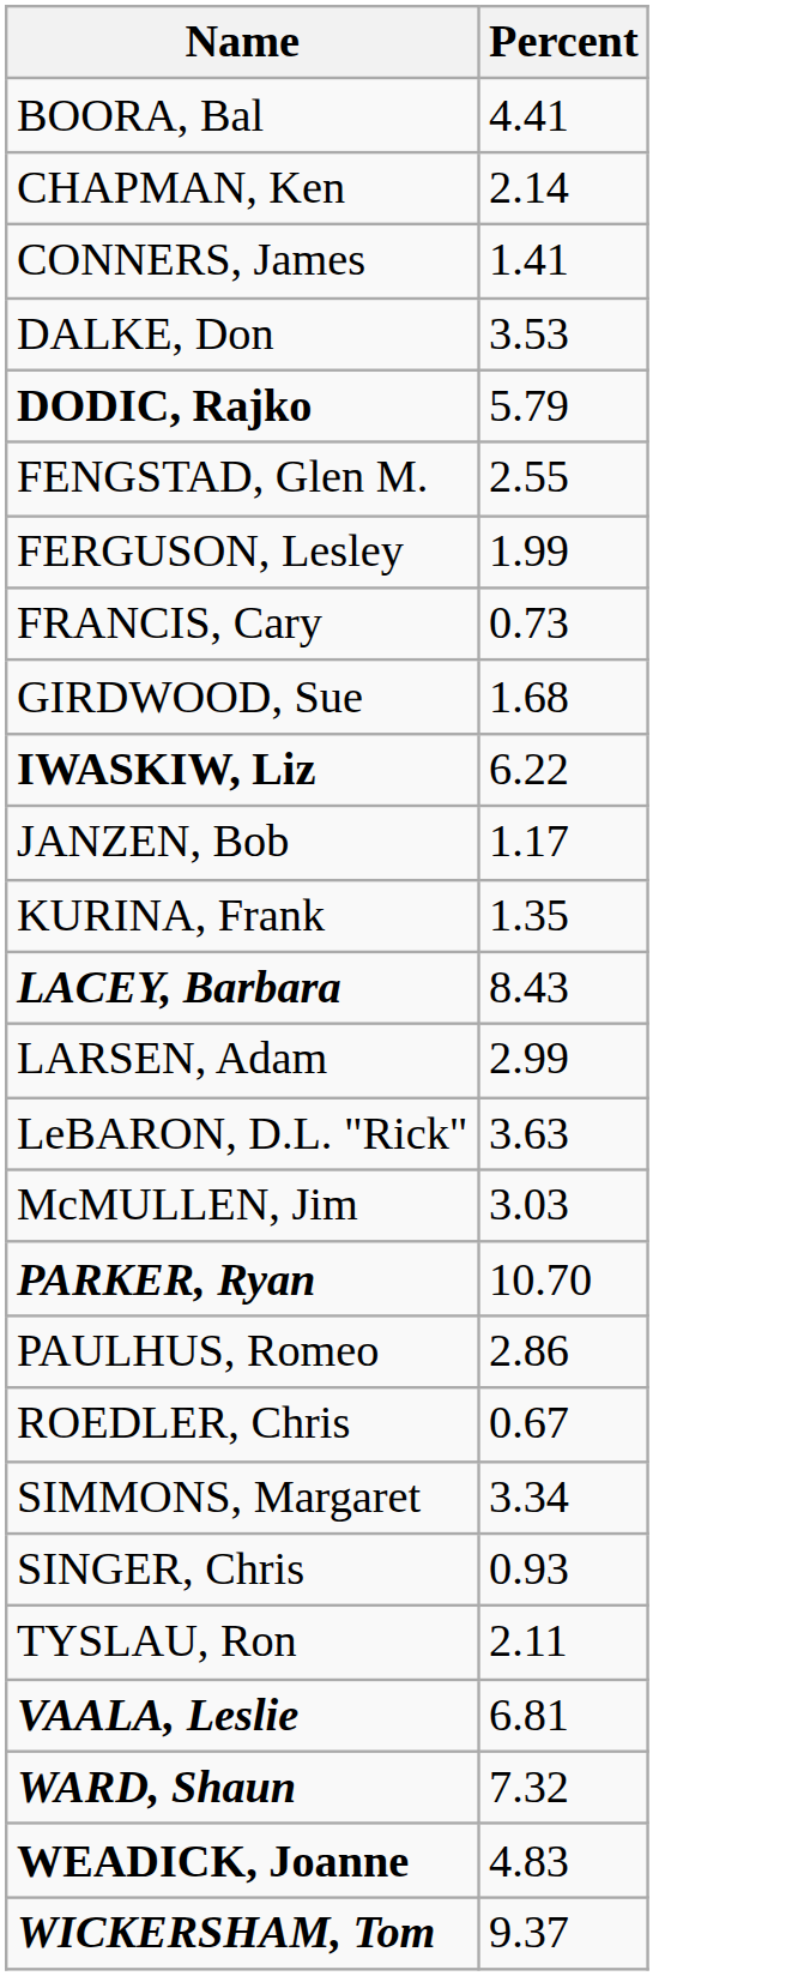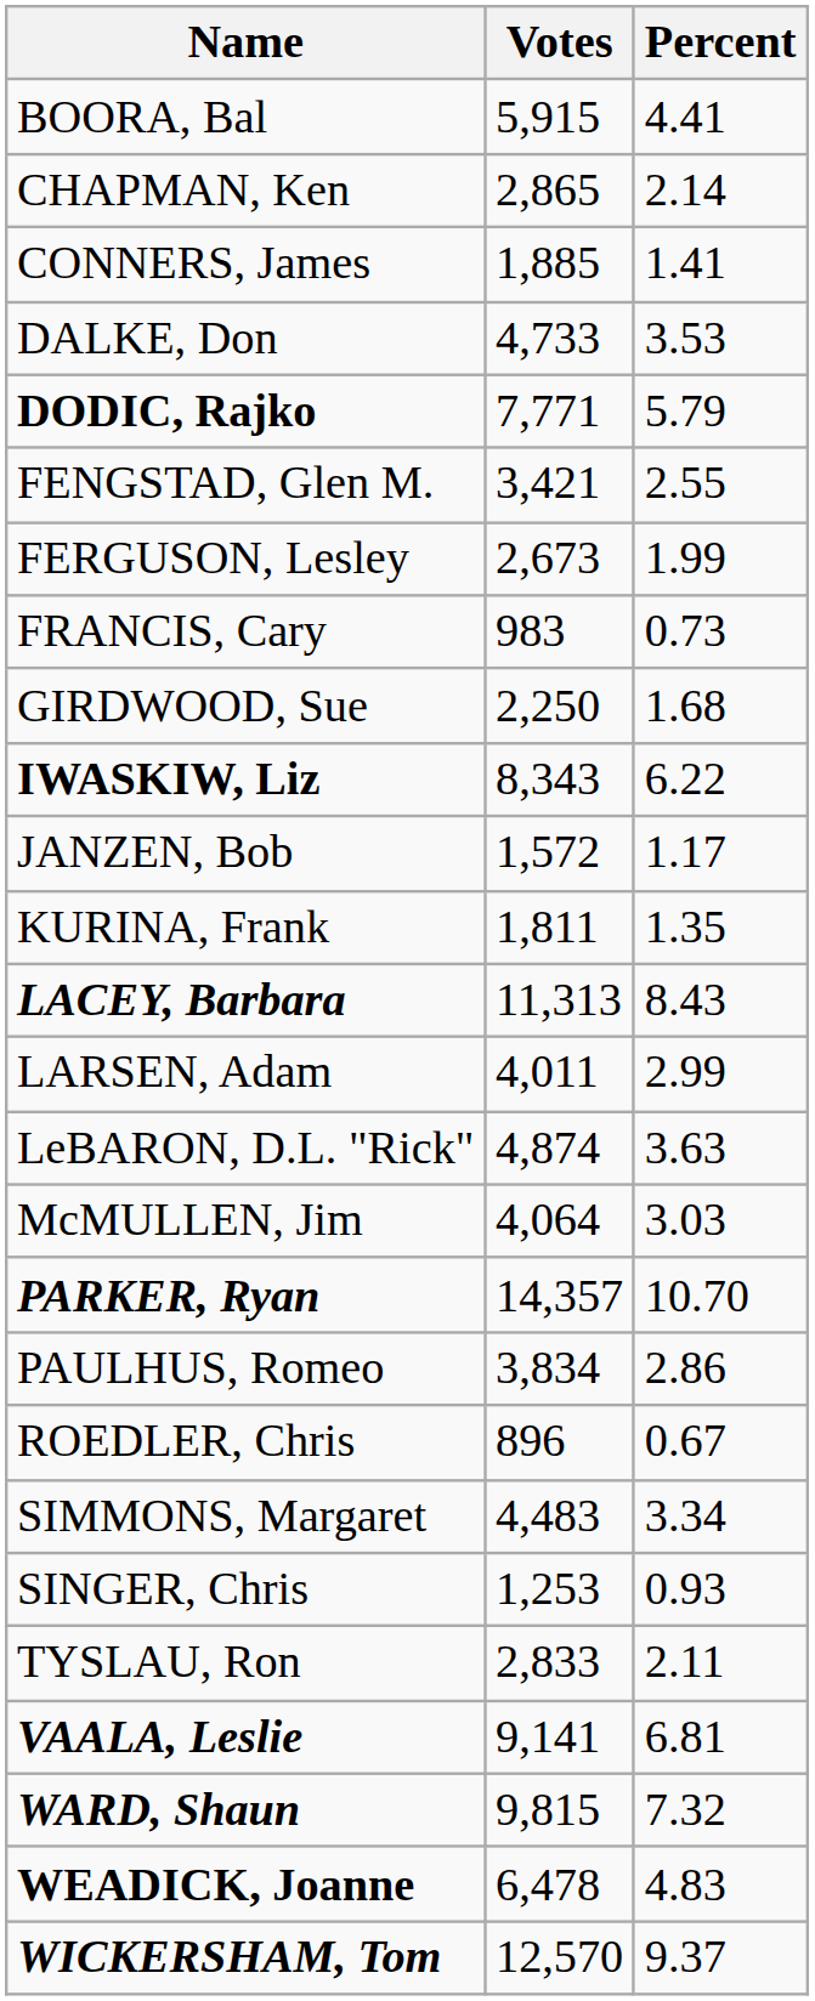+ column: Votes | 5,915 | 2,865 | 1,885 | 4,733 | 7,771 | 3,421 | 2,673 | 983 | 2,250 | 8,343 | 1,572 | 1,811 | 11,313 | 4,011 | 4,874 | 4,064 | 14,357 | 3,834 | 896 | 4,483 | 1,253 | 2,833 | 9,141 | 9,815 | 6,478 | 12,570
